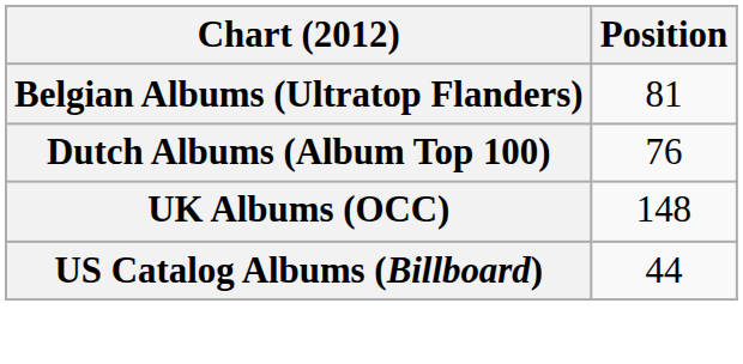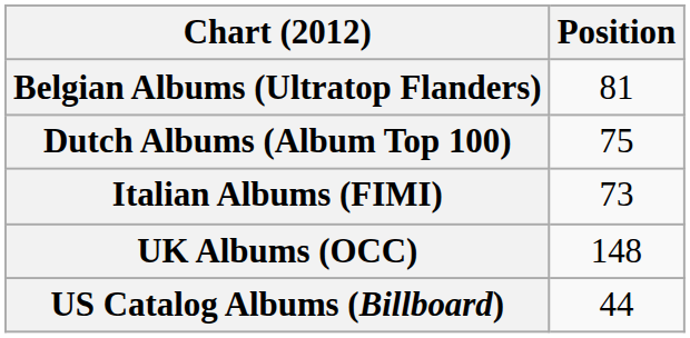Dutch Albums (Album Top 100) | Position: 76 -> 75
+ row: Italian Albums (FIMI) | 73
